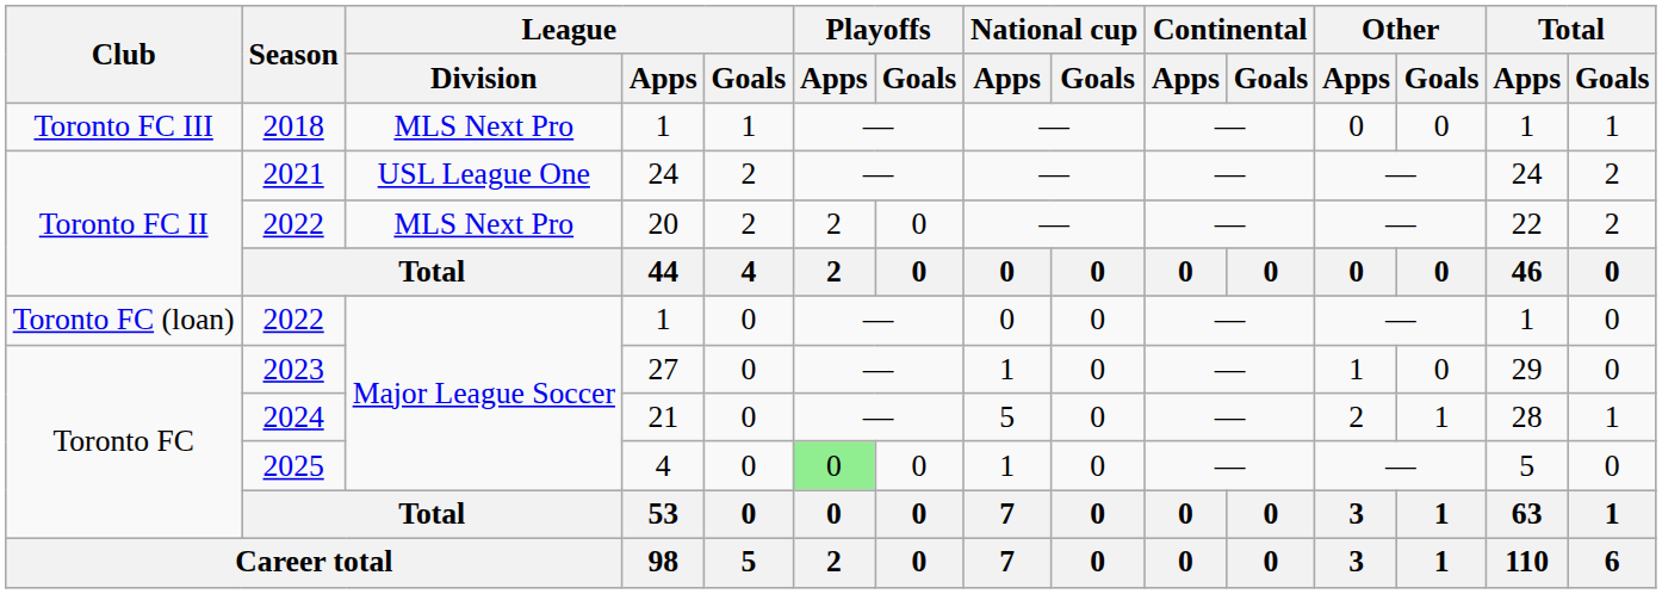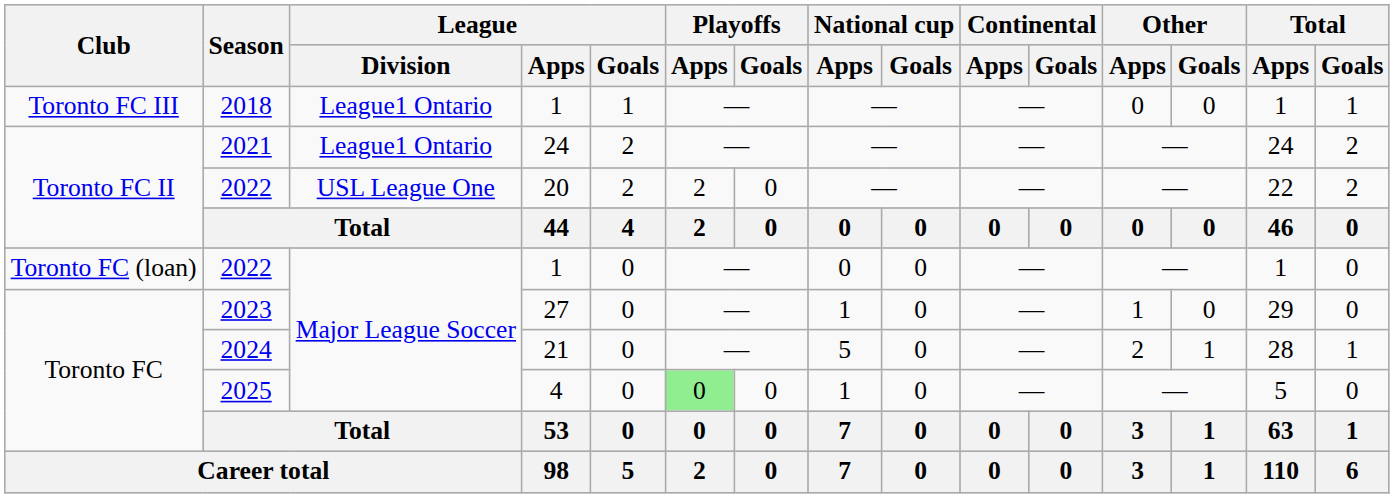2018 | League / Division: MLS Next Pro -> League1 Ontario
2021 | League / Division: USL League One -> League1 Ontario
2022 / 20 | League / Division: MLS Next Pro -> USL League One
